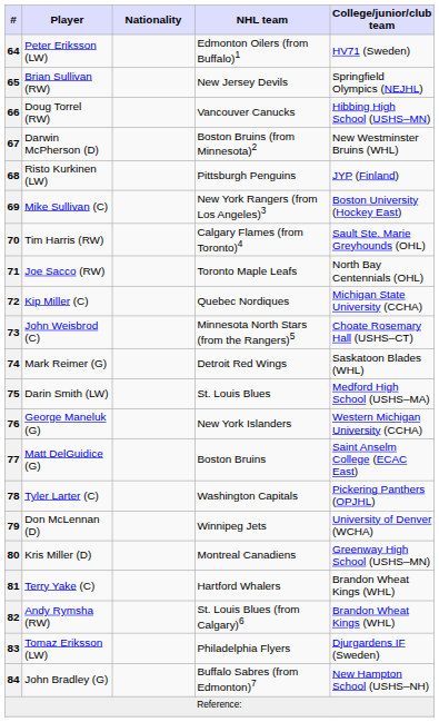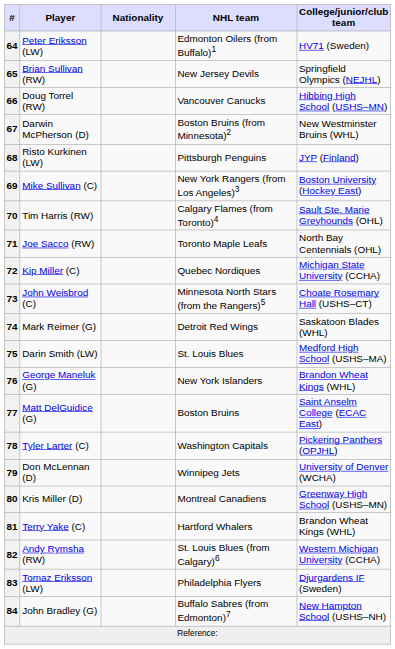76 | College/junior/club team: Western Michigan University (CCHA) -> Brandon Wheat Kings (WHL)
82 | College/junior/club team: Brandon Wheat Kings (WHL) -> Western Michigan University (CCHA)
